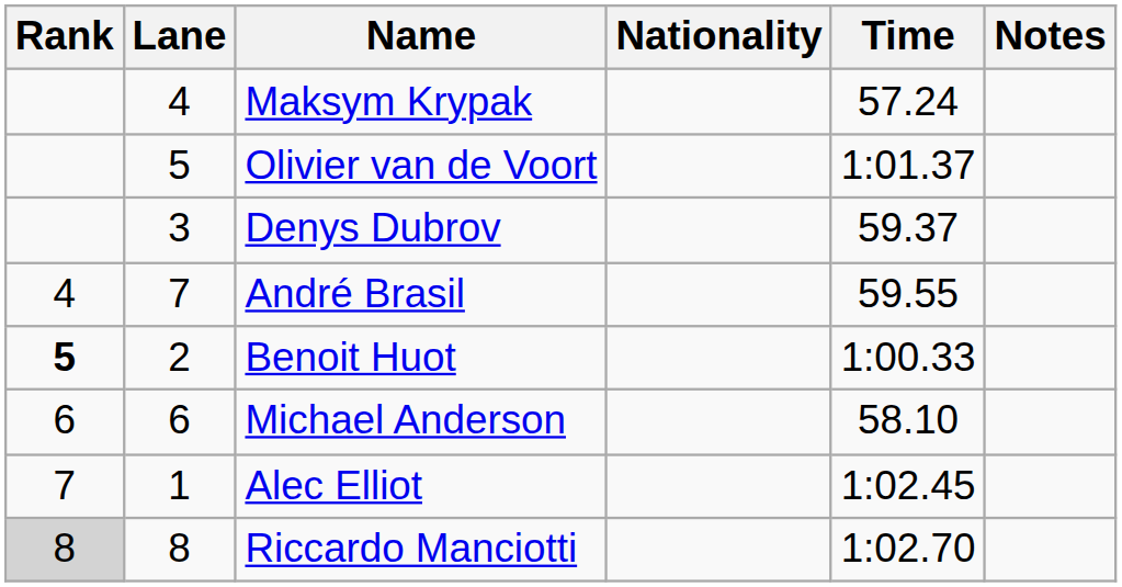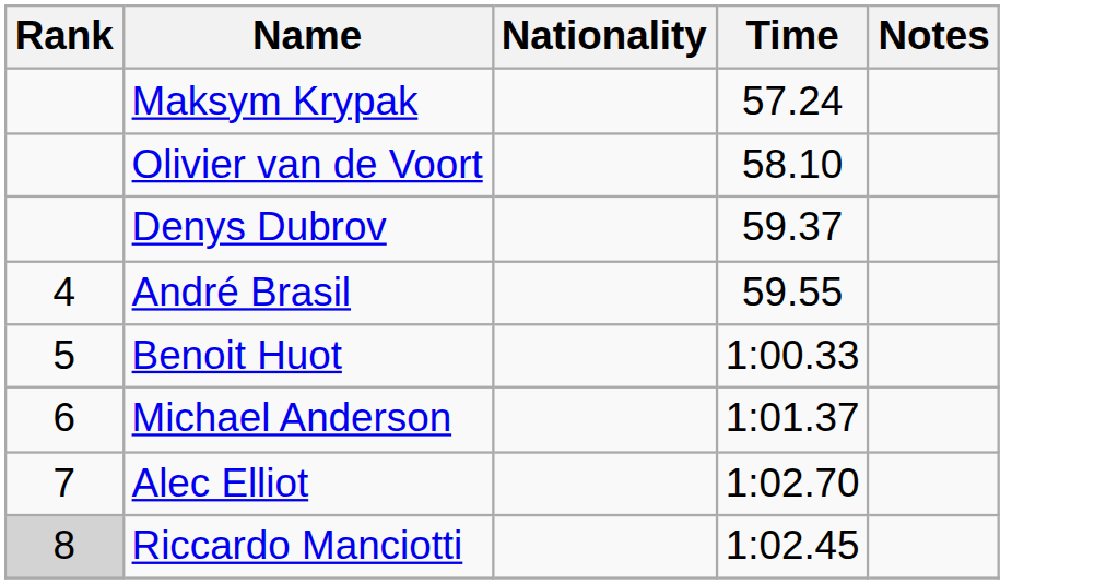- column: Lane | 4 | 5 | 3 | 7 | 2 | 6 | 1 | 8
Olivier van de Voort | Time: 1:01.37 -> 58.10
Benoit Huot | Rank: bold -> normal
Michael Anderson | Time: 58.10 -> 1:01.37
Alec Elliot | Time: 1:02.45 -> 1:02.70
Riccardo Manciotti | Time: 1:02.70 -> 1:02.45
